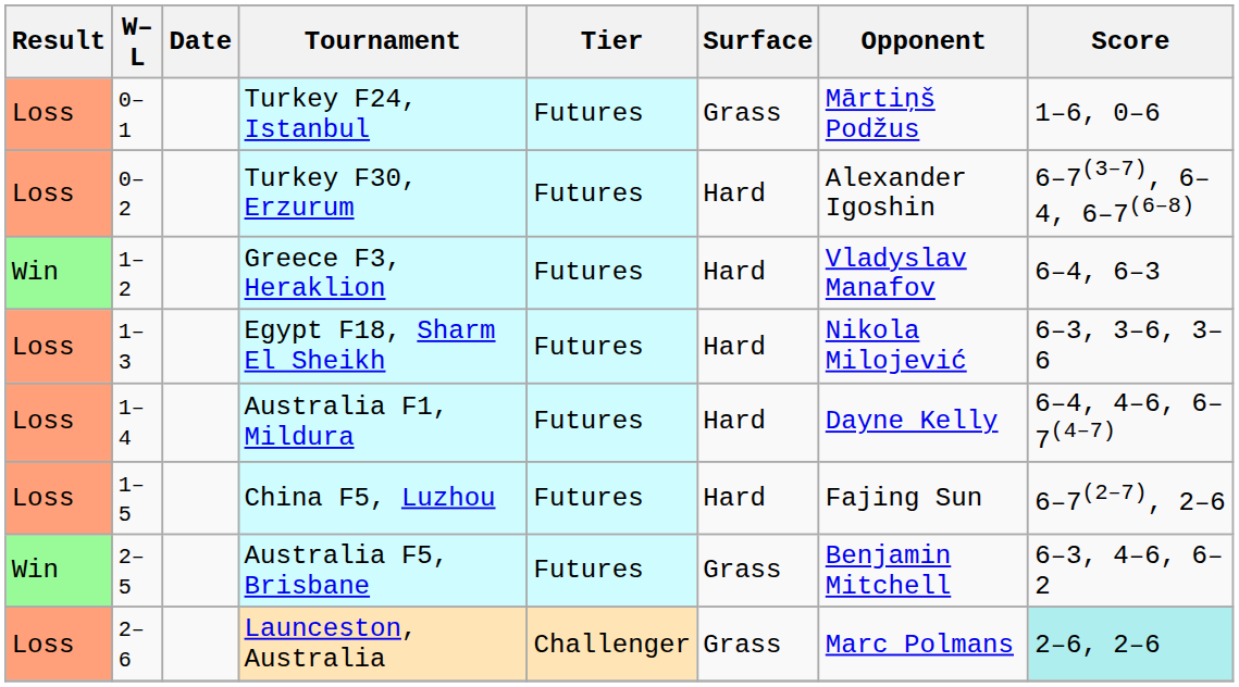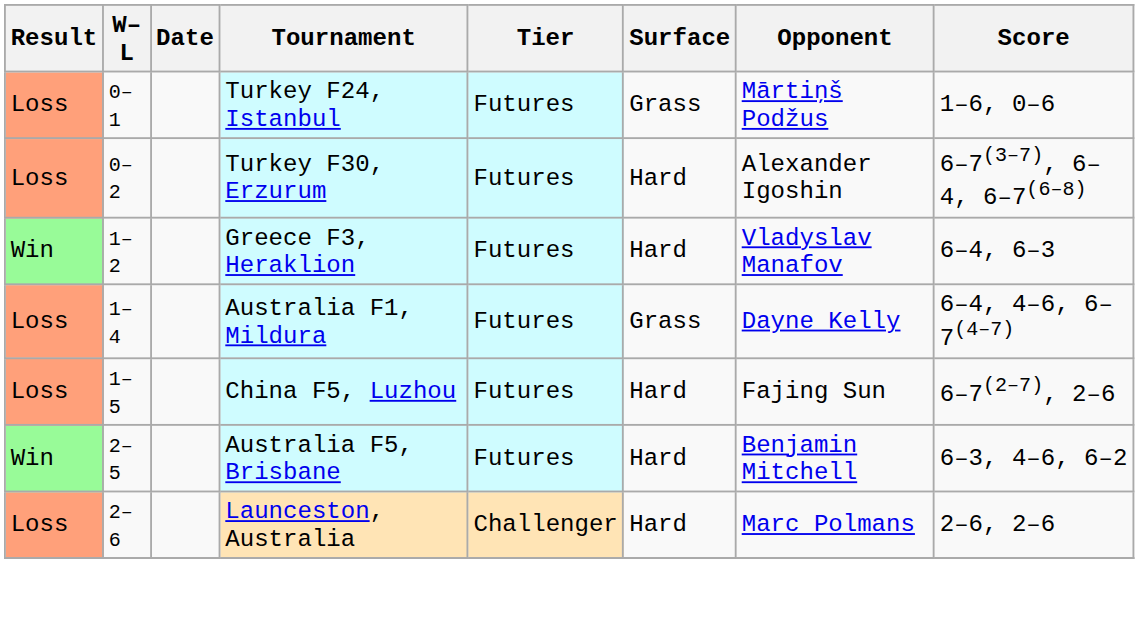- row: Loss | 1–3 | Egypt F18, Sharm El Sheikh | Futures | Hard | Nikola Milojević | 6–3, 3–6, 3–6
Australia F1, Mildura | Surface: Hard -> Grass
Australia F5, Brisbane | Surface: Grass -> Hard
Launceston, Australia | Surface: Grass -> Hard
Launceston, Australia | Score: paleturquoise background -> no background
